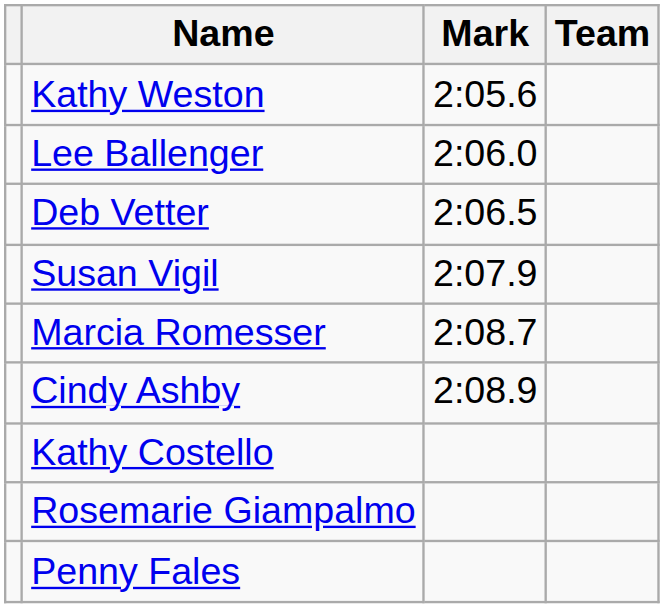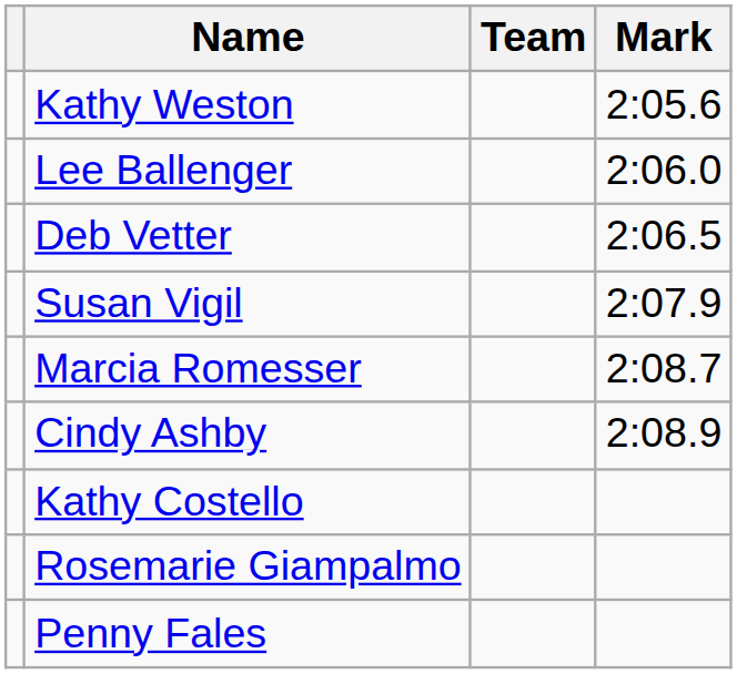columns swapped: Team <-> Mark
